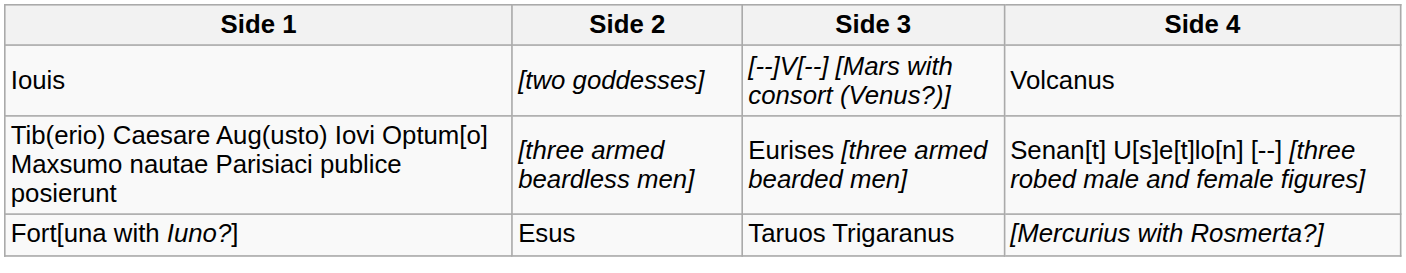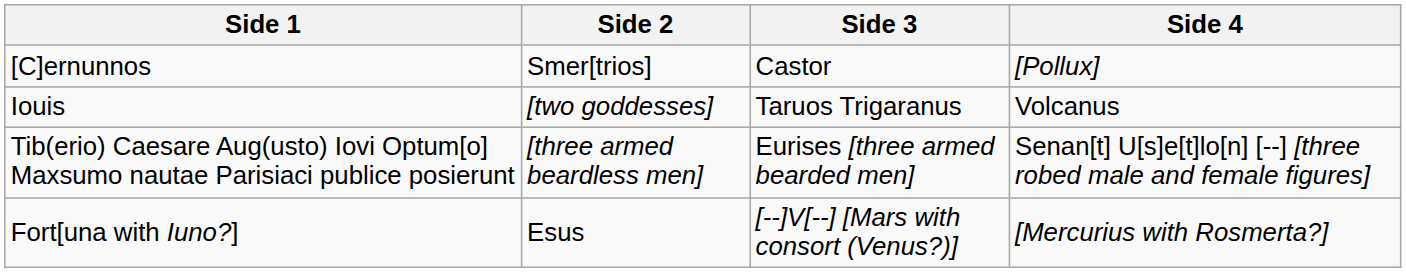+ row: [C]ernunnos | Smer[trios] | Castor | [Pollux]
Iouis | Side 3: [--]V[--] [Mars with consort (Venus?)] -> Taruos Trigaranus
Fort[una with Iuno?] | Side 3: Taruos Trigaranus -> [--]V[--] [Mars with consort (Venus?)]
